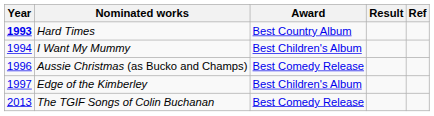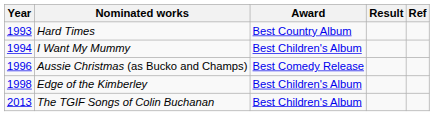Hard Times | Year: bold -> normal
Edge of the Kimberley | Year: 1997 -> 1998
The TGIF Songs of Colin Buchanan | Award: Best Comedy Release -> Best Children's Album
